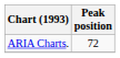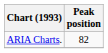ARIA Charts. | Peak position: 72 -> 82
